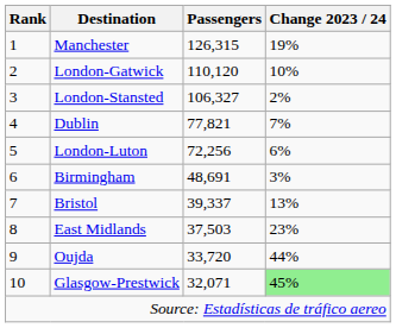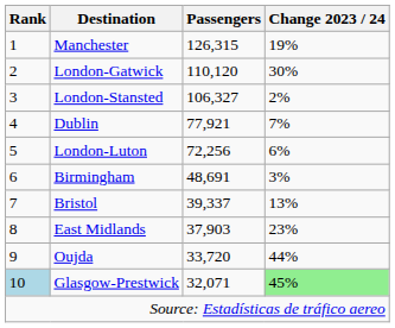London-Gatwick | Change 2023 / 24: 10% -> 30%
Dublin | Passengers: 77,821 -> 77,921
East Midlands | Passengers: 37,503 -> 37,903
Glasgow-Prestwick | Rank: no background -> lightblue background
